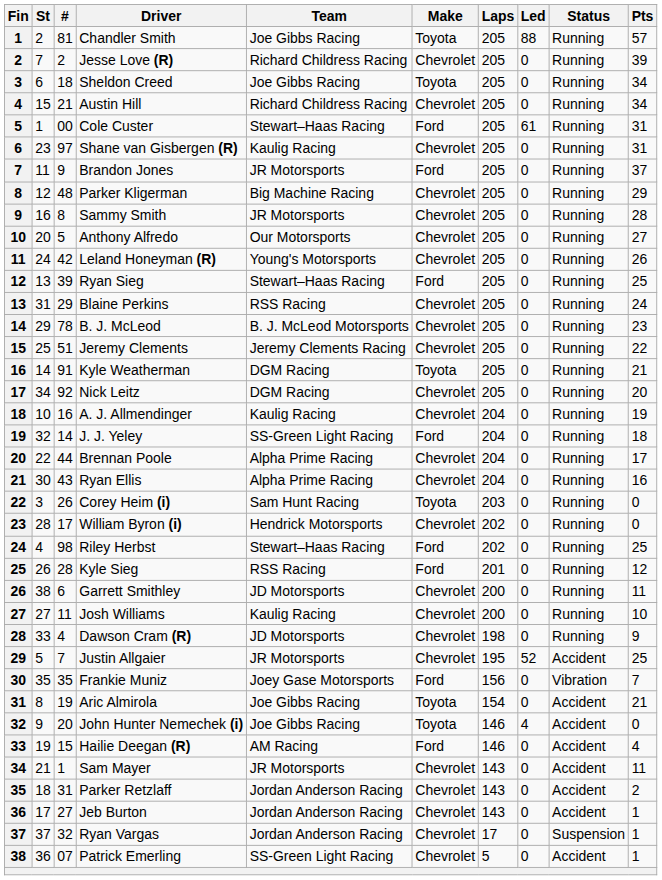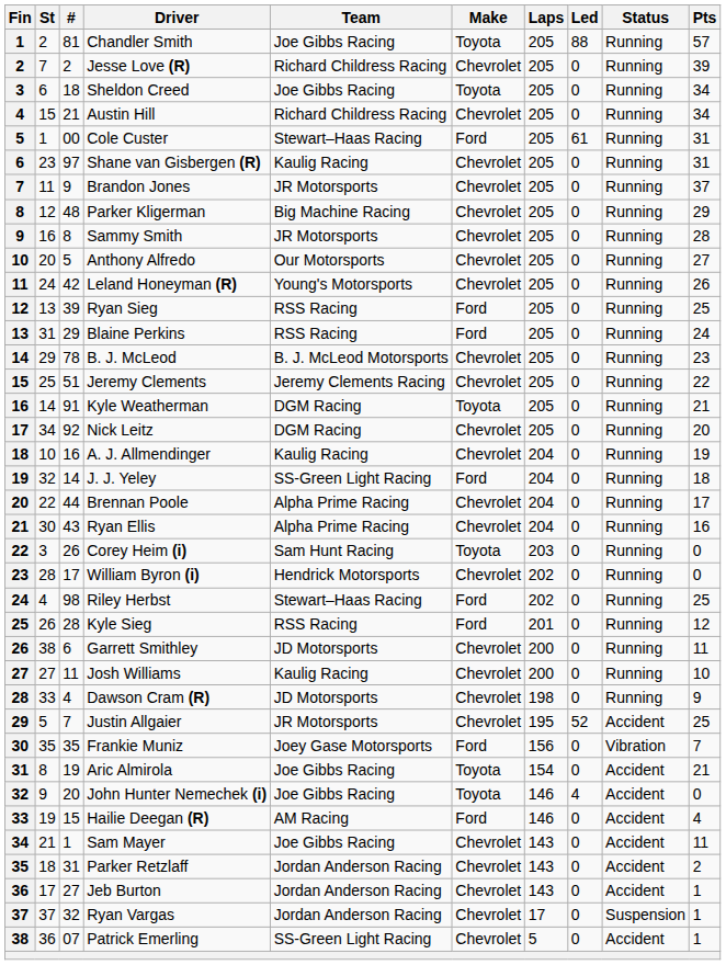Brandon Jones | Make: Ford -> Chevrolet
Ryan Sieg | Team: Stewart–Haas Racing -> RSS Racing
Blaine Perkins | Make: Chevrolet -> Ford
Sam Mayer | Team: JR Motorsports -> Joe Gibbs Racing
